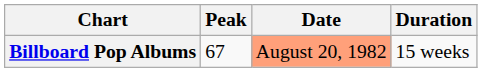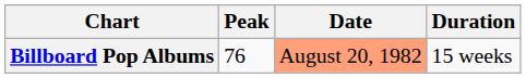Billboard Pop Albums | Peak: 67 -> 76
